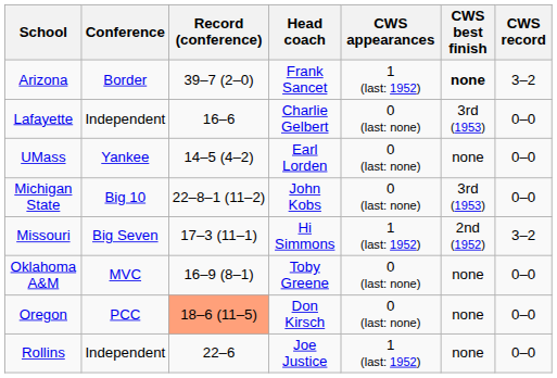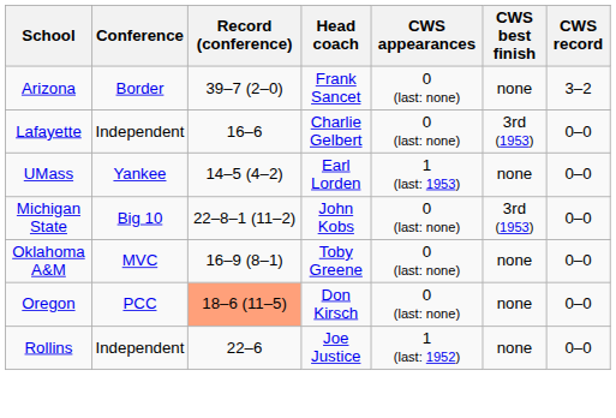Arizona | CWS appearances: 1 (last: 1952) -> 0 (last: none)
Arizona | CWS best finish: bold -> normal
UMass | CWS appearances: 0 (last: none) -> 1 (last: 1953)
- row: Missouri | Big Seven | 17–3 (11–1) | Hi Simmons | 1 (last: 1952) | 2nd (1952) | 3–2
